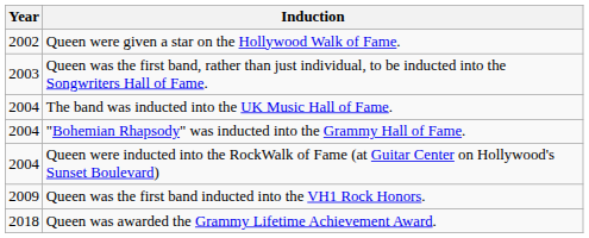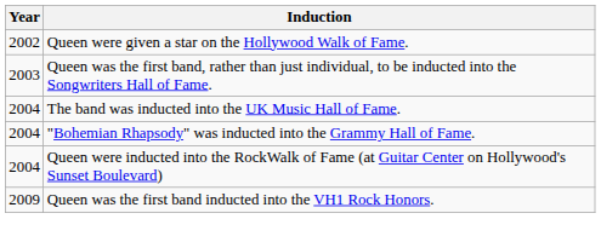- row: 2018 | Queen was awarded the Grammy Lifetime Achievement Award.
